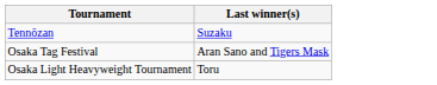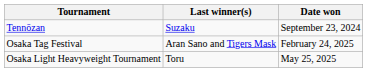+ column: Date won | September 23, 2024 | February 24, 2025 | May 25, 2025
